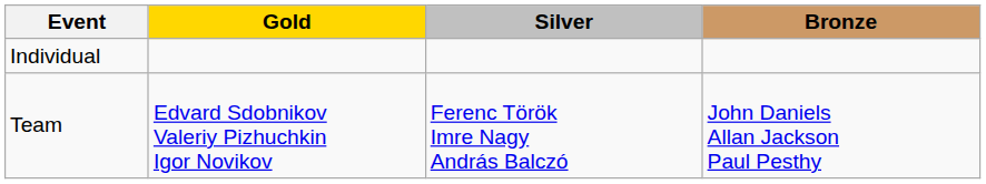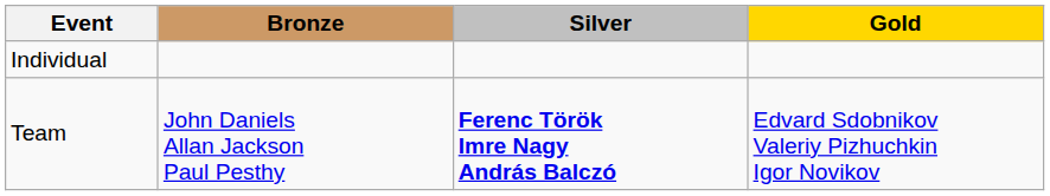columns swapped: Gold <-> Bronze
Team | Silver: normal -> bold
